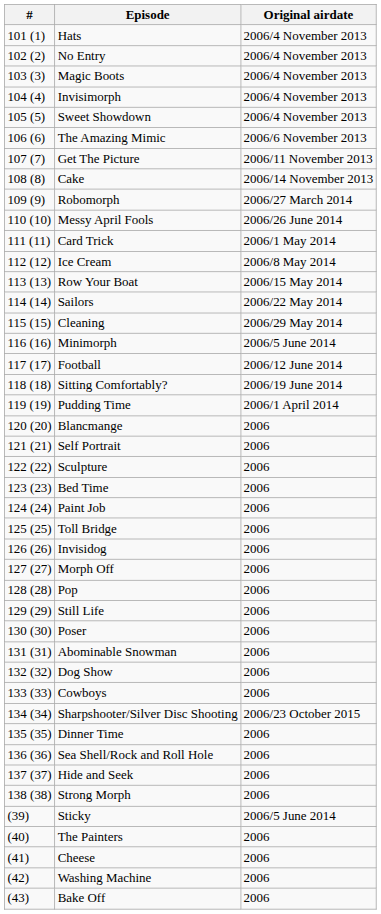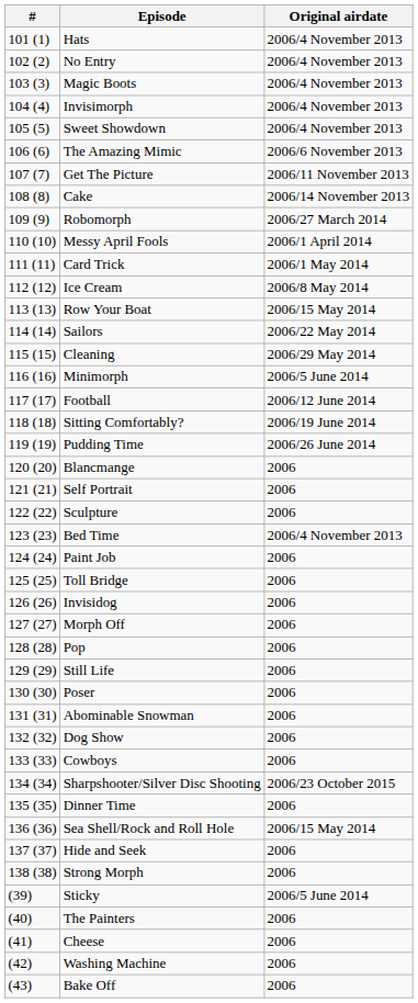Messy April Fools | Original airdate: 2006/26 June 2014 -> 2006/1 April 2014
Pudding Time | Original airdate: 2006/1 April 2014 -> 2006/26 June 2014
Bed Time | Original airdate: 2006 -> 2006/4 November 2013
Sea Shell/Rock and Roll Hole | Original airdate: 2006 -> 2006/15 May 2014
